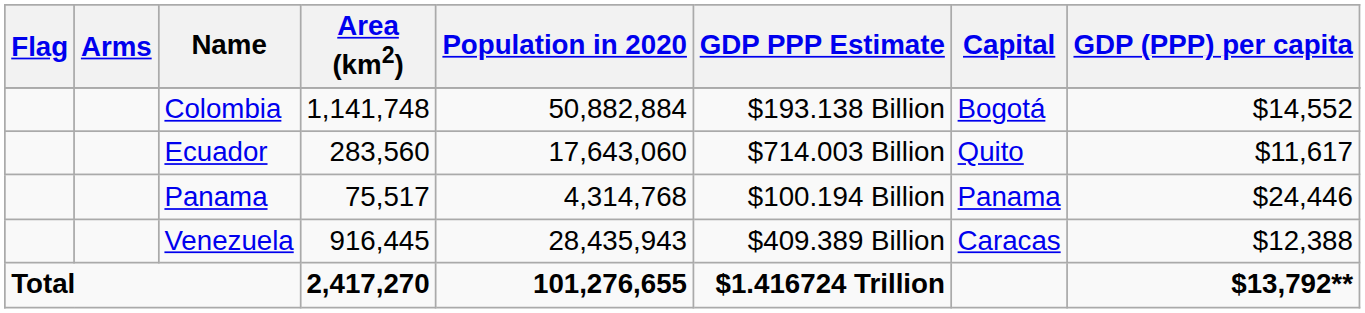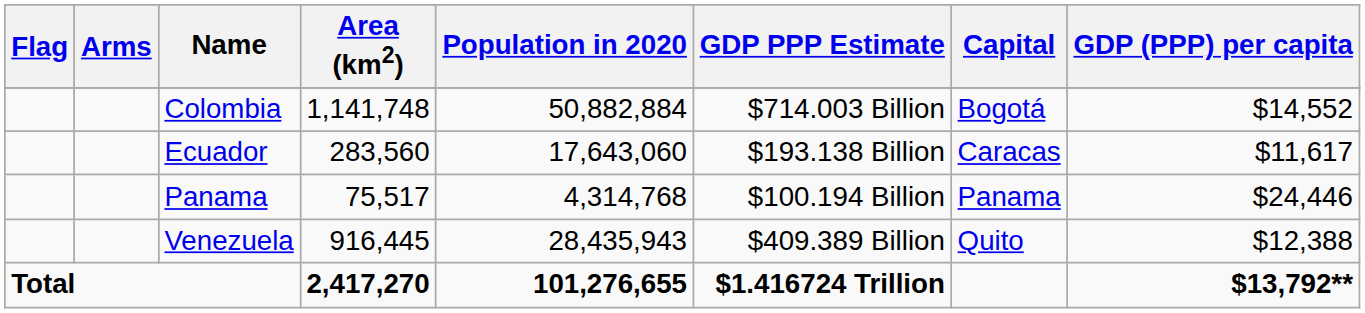Colombia | GDP PPP Estimate: $193.138 Billion -> $714.003 Billion
Ecuador | GDP PPP Estimate: $714.003 Billion -> $193.138 Billion
Ecuador | Capital: Quito -> Caracas
Venezuela | Capital: Caracas -> Quito
